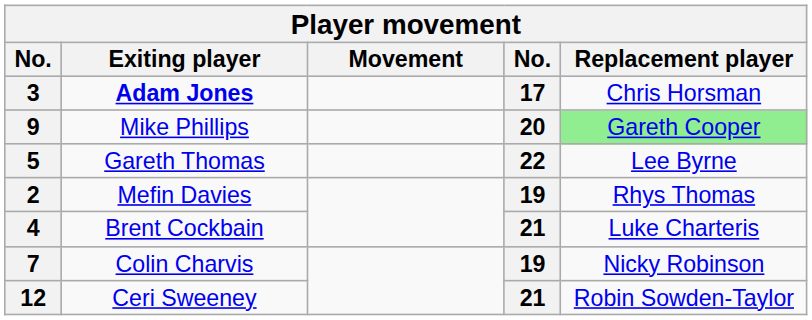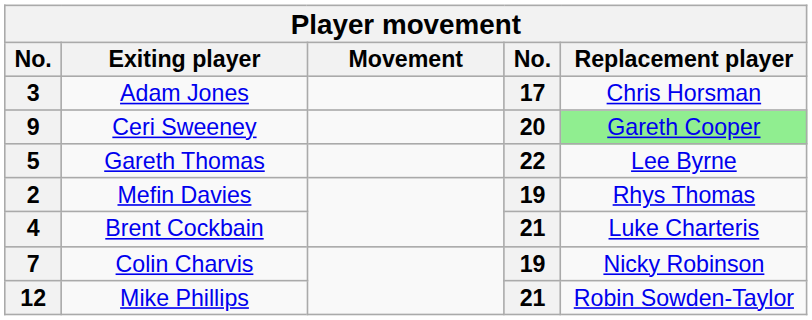3 | Exiting player: bold -> normal
9 | Exiting player: Mike Phillips -> Ceri Sweeney
12 | Exiting player: Ceri Sweeney -> Mike Phillips
